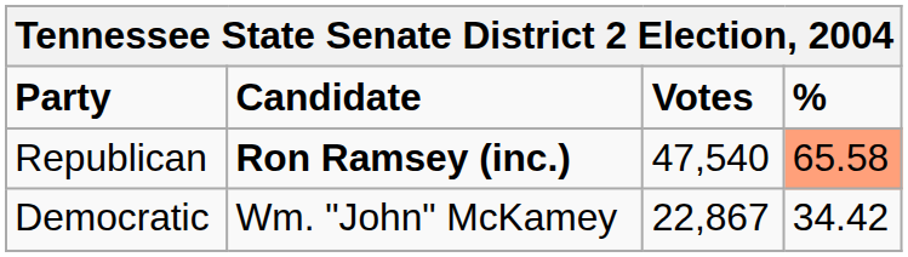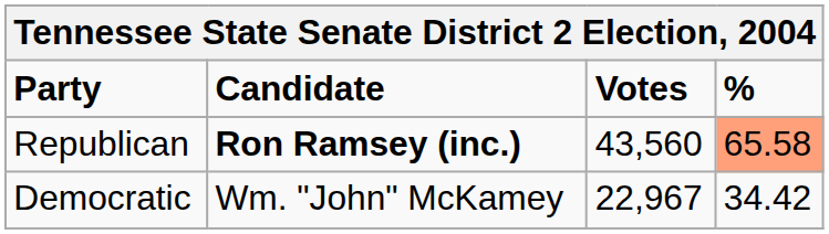Republican | Votes: 47,540 -> 43,560
Democratic | Votes: 22,867 -> 22,967
